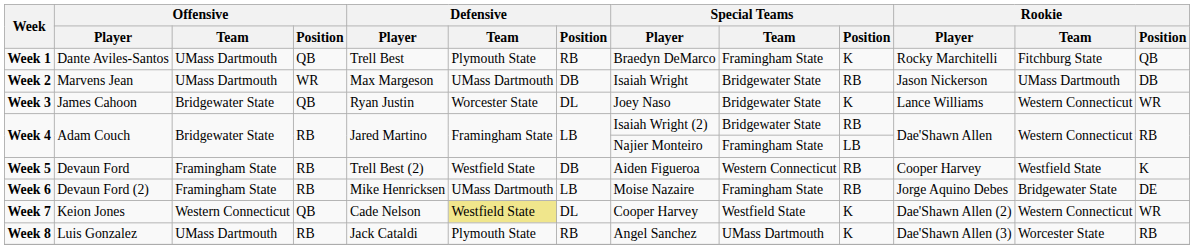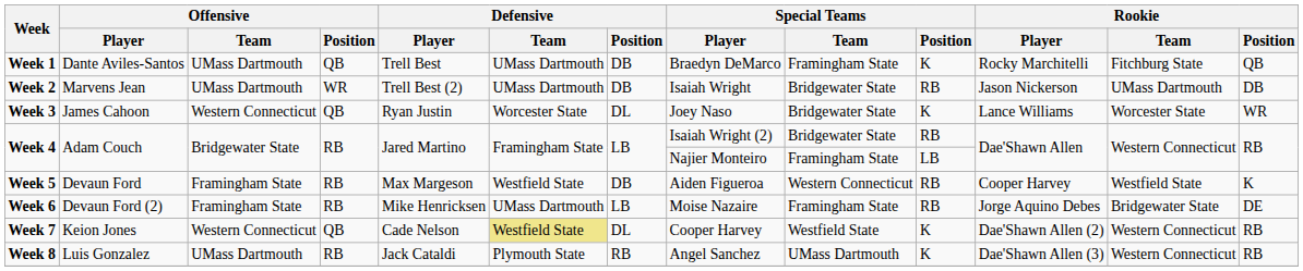Week 1 | Defensive / Team: Plymouth State -> UMass Dartmouth
Week 1 | Defensive / Position: RB -> DB
Week 2 | Defensive / Player: Max Margeson -> Trell Best (2)
Week 3 | Offensive / Team: Bridgewater State -> Western Connecticut
Week 3 | Rookie / Team: Western Connecticut -> Worcester State
Week 5 | Defensive / Player: Trell Best (2) -> Max Margeson
Week 7 | Rookie / Position: WR -> RB
Week 8 | Rookie / Team: Worcester State -> Western Connecticut
